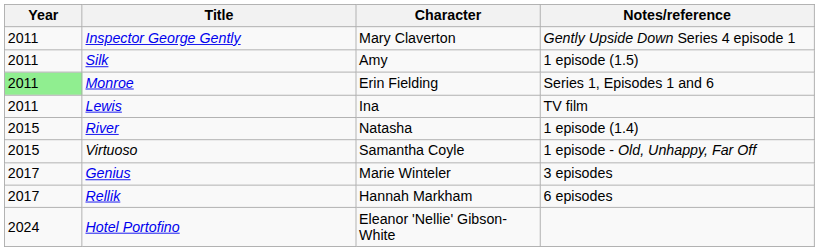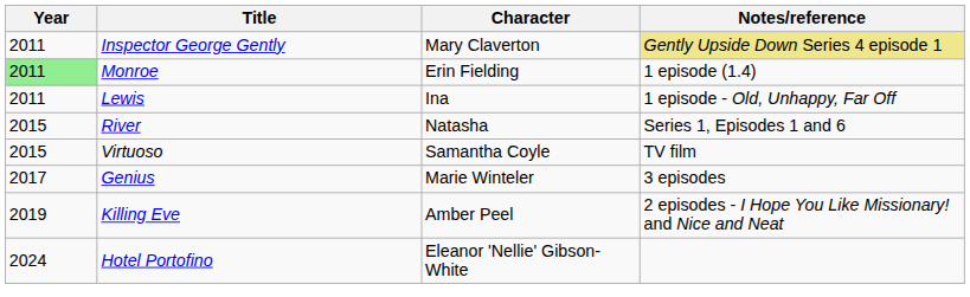Inspector George Gently | Notes/reference: no background -> khaki background
- row: 2011 | Silk | Amy | 1 episode (1.5)
Monroe | Notes/reference: Series 1, Episodes 1 and 6 -> 1 episode (1.4)
Lewis | Notes/reference: TV film -> 1 episode - Old, Unhappy, Far Off
River | Notes/reference: 1 episode (1.4) -> Series 1, Episodes 1 and 6
Virtuoso | Notes/reference: 1 episode - Old, Unhappy, Far Off -> TV film
- row: 2017 | Rellik | Hannah Markham | 6 episodes
+ row: 2019 | Killing Eve | Amber Peel | 2 episodes - I Hope You Like Missionary! and Nice and Neat
